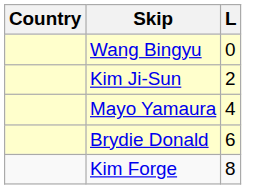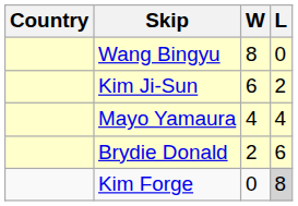+ column: W | 8 | 6 | 4 | 2 | 0
Kim Forge | L: no background -> lightgrey background
